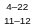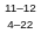rows swapped: 11–12 <-> 4–22
